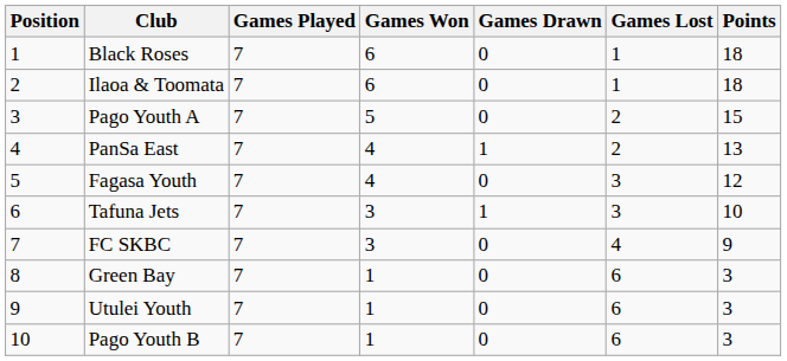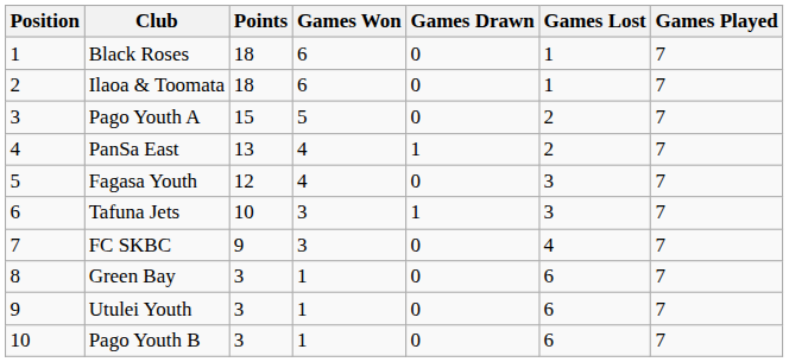columns swapped: Games Played <-> Points
